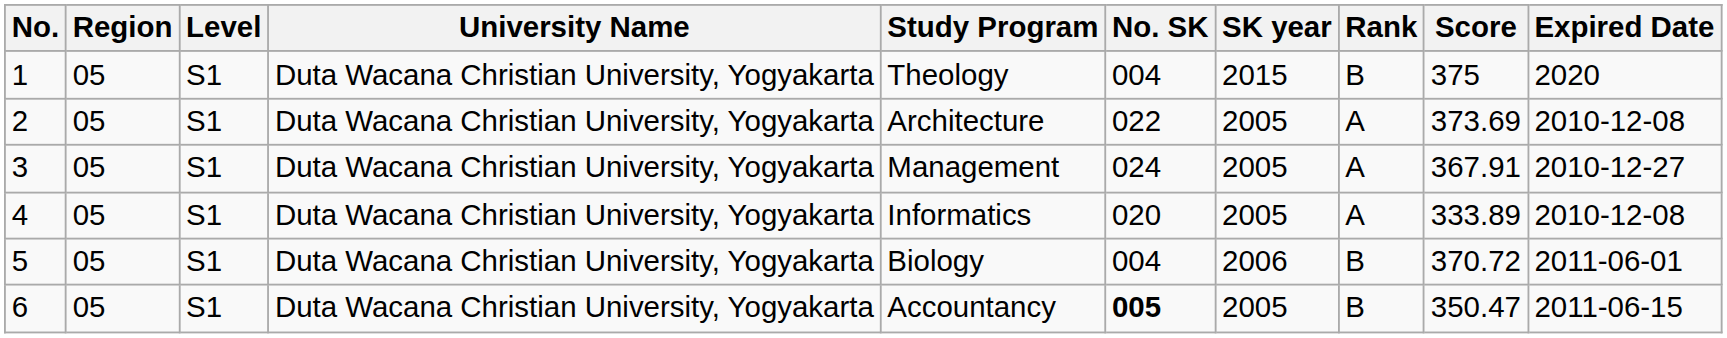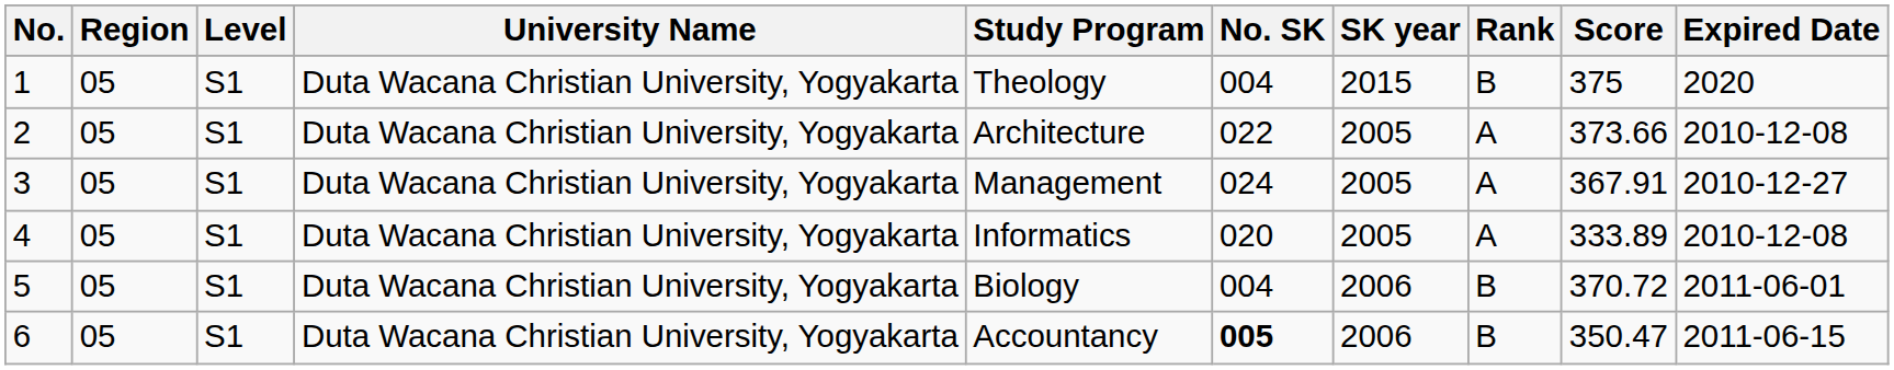2 | Score: 373.69 -> 373.66
6 | SK year: 2005 -> 2006
